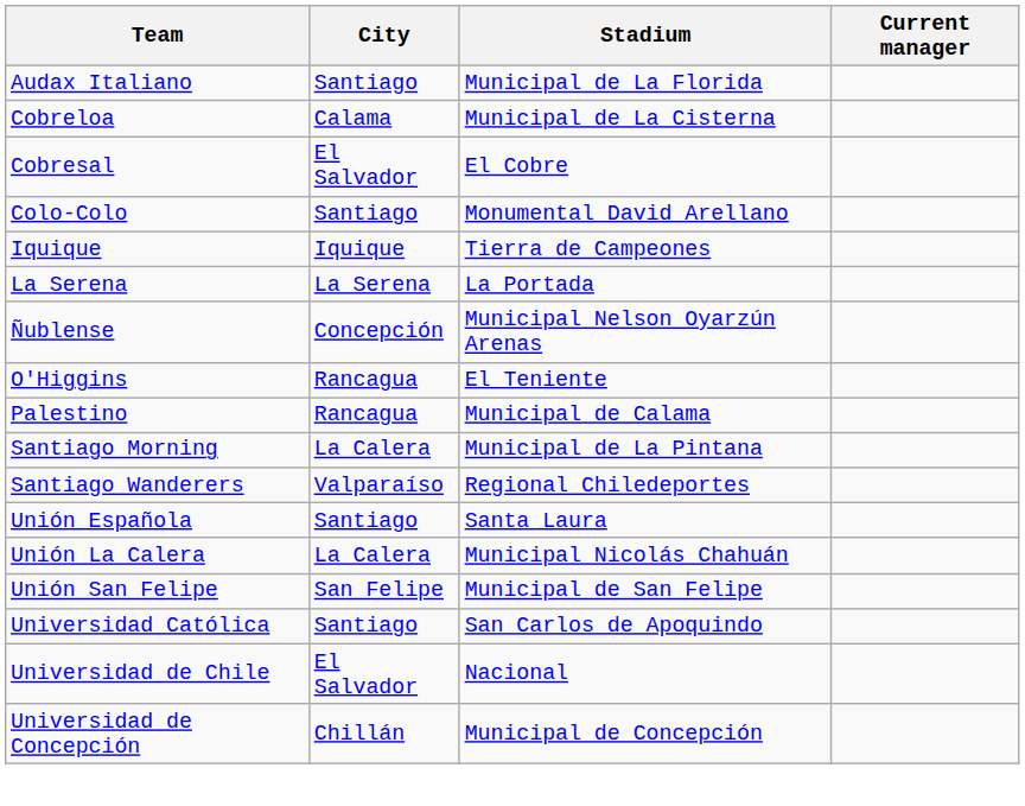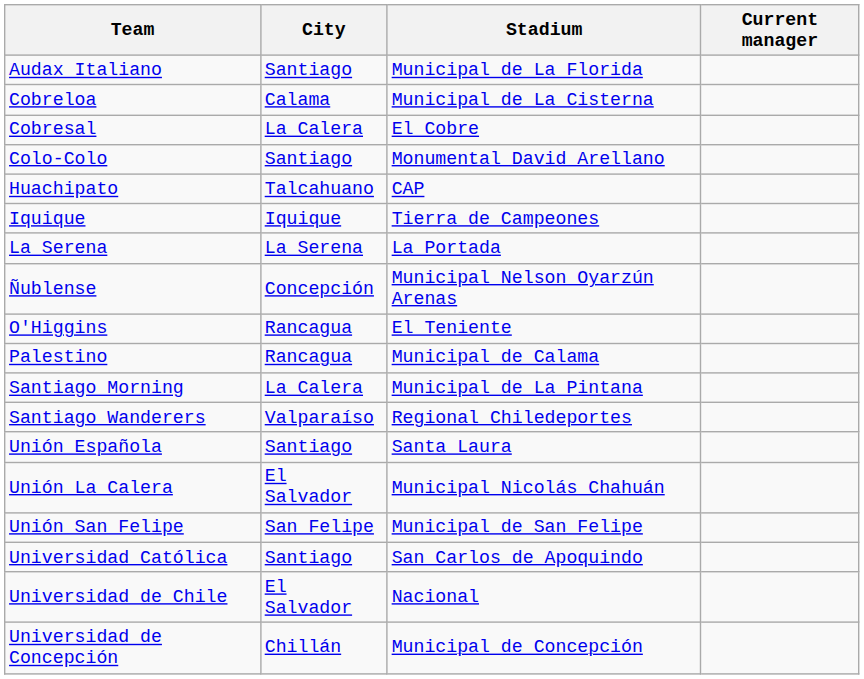Cobresal | City: El Salvador -> La Calera
+ row: Huachipato | Talcahuano | CAP
Unión La Calera | City: La Calera -> El Salvador
